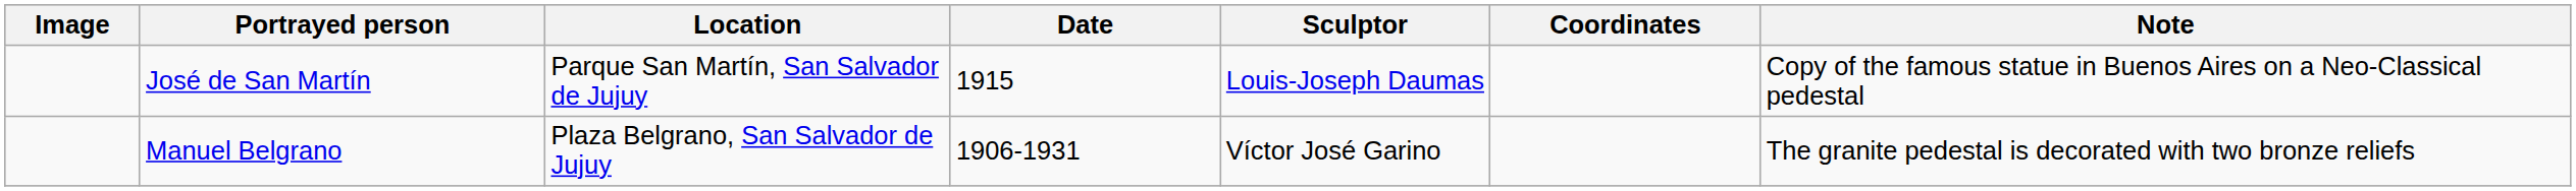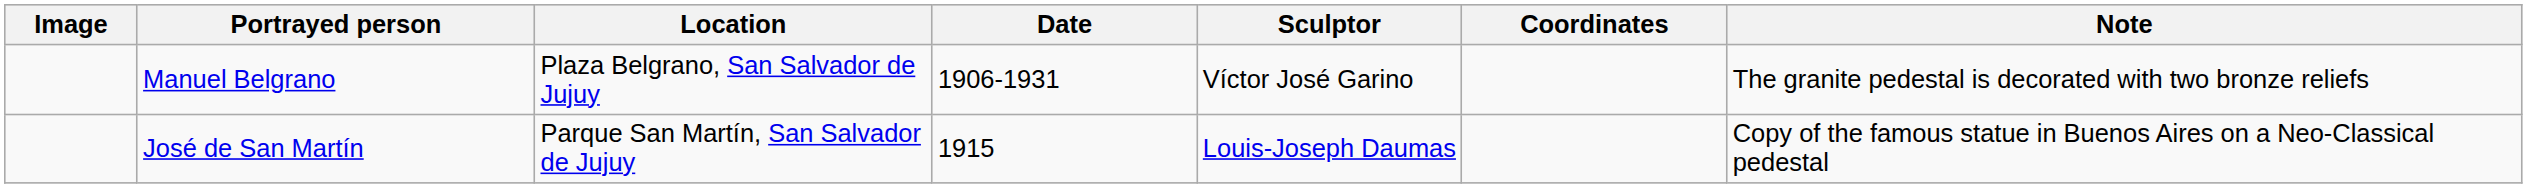rows swapped: José de San Martín <-> Manuel Belgrano
